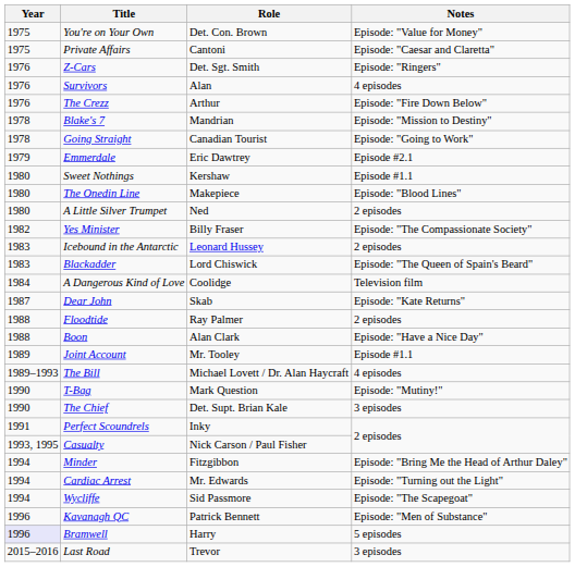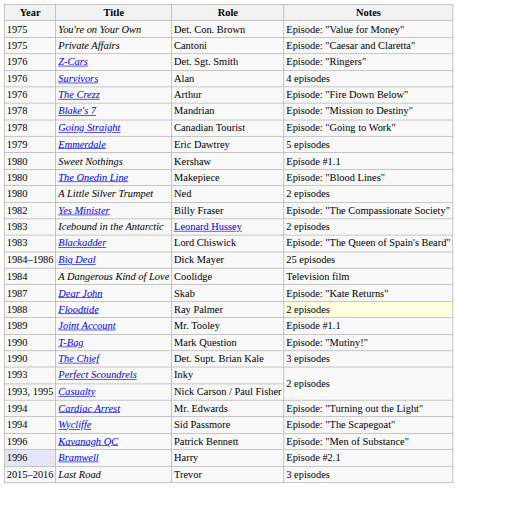Emmerdale | Notes: Episode #2.1 -> 5 episodes
+ row: 1984–1986 | Big Deal | Dick Mayer | 25 episodes
Floodtide | Notes: no background -> lightyellow background
- row: 1988 | Boon | Alan Clark | Episode: "Have a Nice Day"
- row: 1989–1993 | The Bill | Michael Lovett / Dr. Alan Haycraft | 4 episodes
Perfect Scoundrels | Year: 1991 -> 1993
- row: 1994 | Minder | Fitzgibbon | Episode: "Bring Me the Head of Arthur Daley"
Bramwell | Notes: 5 episodes -> Episode #2.1
